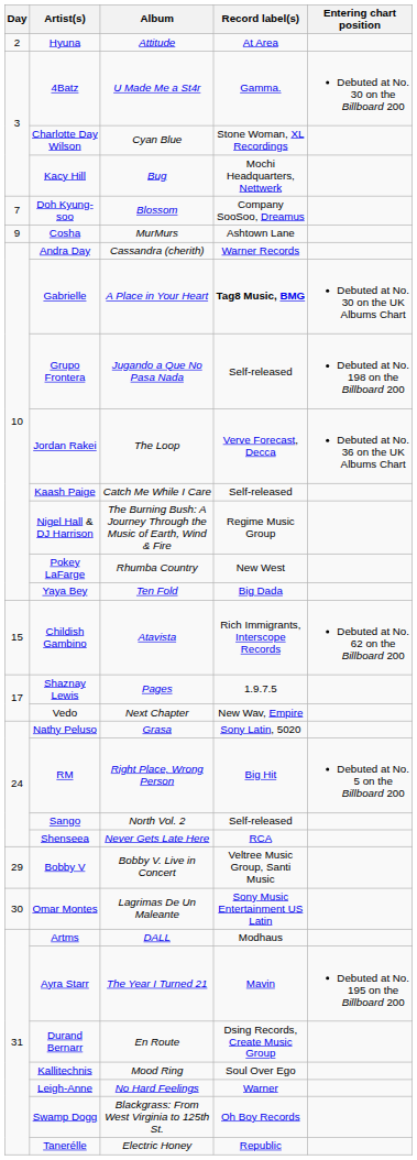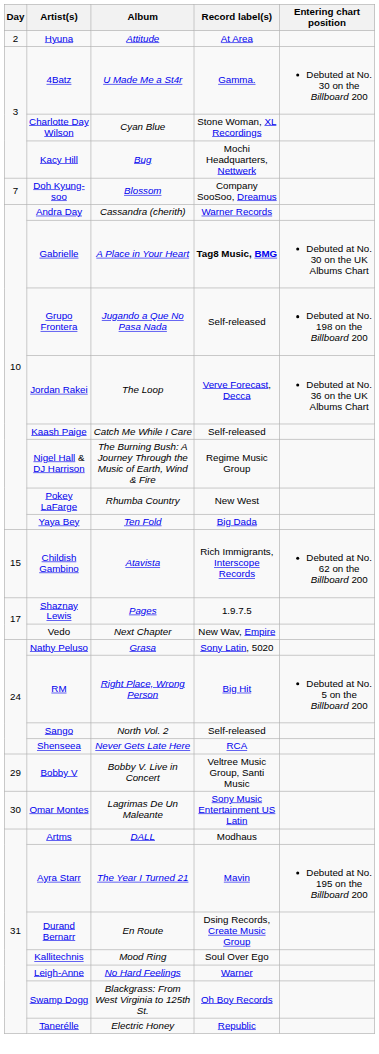- row: 9 | Cosha | MurMurs | Ashtown Lane
